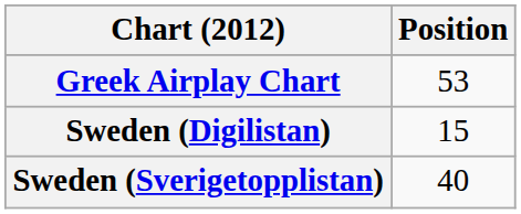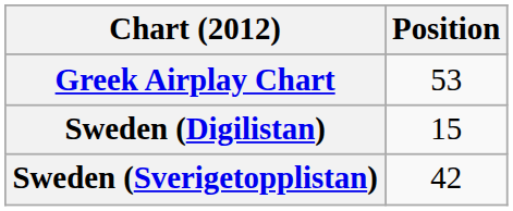Sweden (Sverigetopplistan) | Position: 40 -> 42
